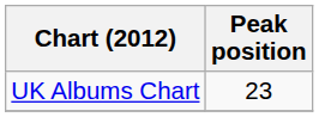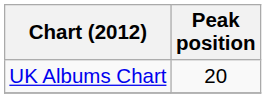UK Albums Chart | Peak position: 23 -> 20
